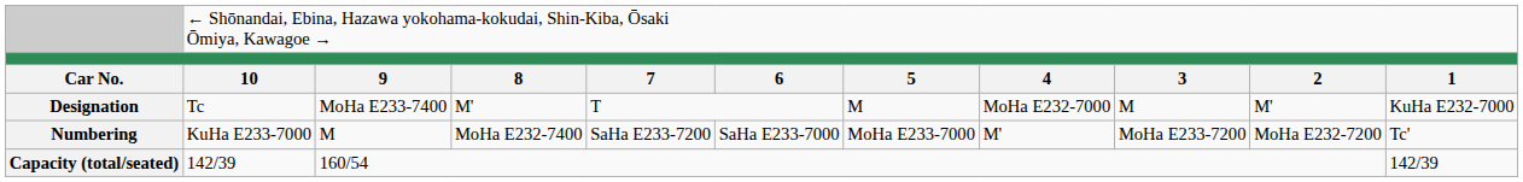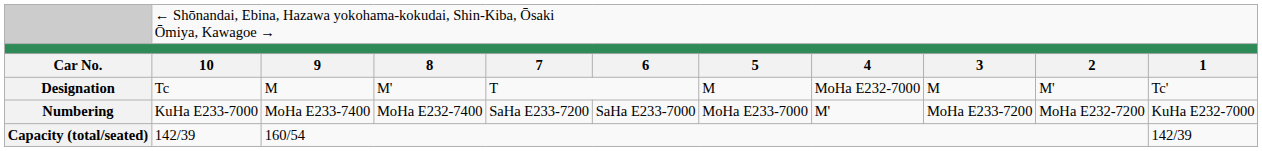Designation | column 3: MoHa E233-7400 -> M
Designation | column 11: KuHa E232-7000 -> Tc'
Numbering | column 3: M -> MoHa E233-7400
Numbering | column 11: Tc' -> KuHa E232-7000
